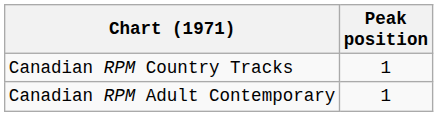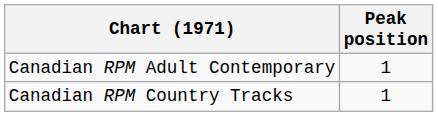rows swapped: Canadian RPM Country Tracks <-> Canadian RPM Adult Contemporary
